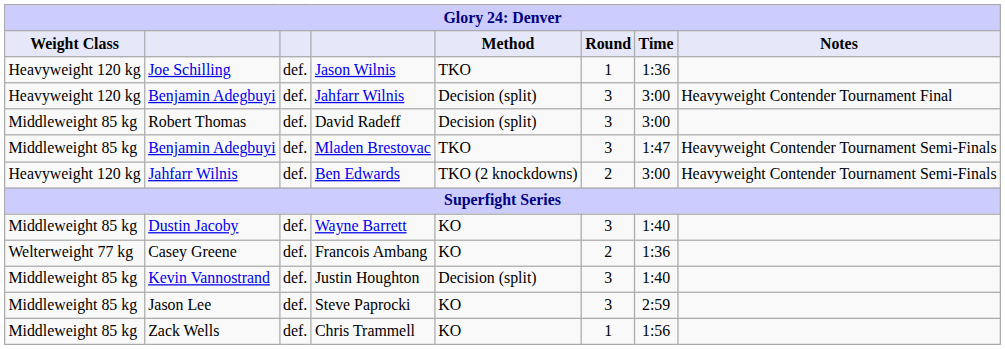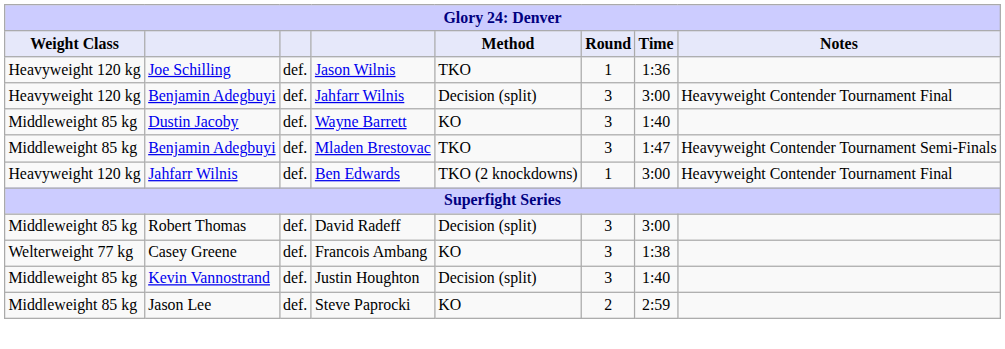rows swapped: Wayne Barrett <-> David Radeff
Ben Edwards | Round: 2 -> 1
Ben Edwards | Notes: Heavyweight Contender Tournament Semi-Finals -> Heavyweight Contender Tournament Final
Francois Ambang | Round: 2 -> 3
Francois Ambang | Time: 1:36 -> 1:38
Steve Paprocki | Round: 3 -> 2
- row: Middleweight 85 kg | Zack Wells | def. | Chris Trammell | KO | 1 | 1:56
